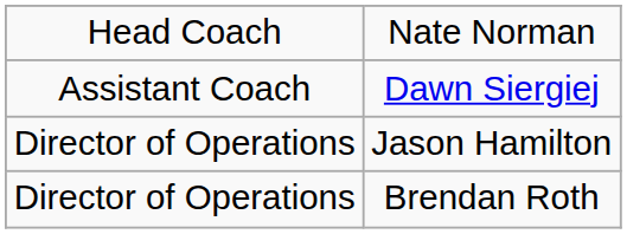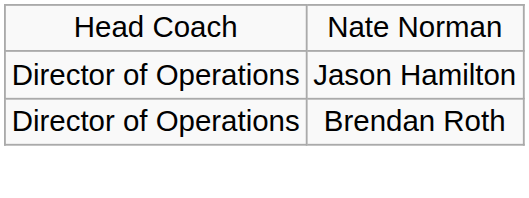- row: Assistant Coach | Dawn Siergiej
